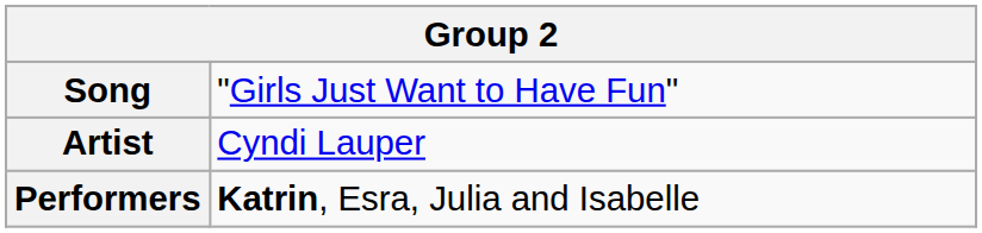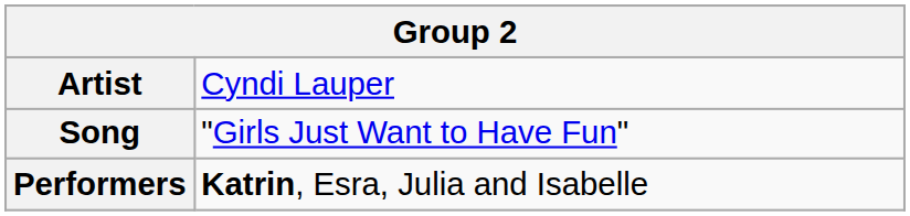rows swapped: Song <-> Artist
